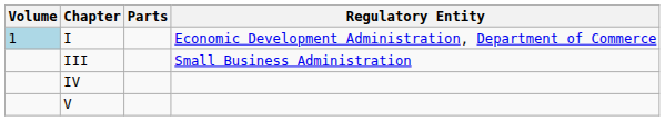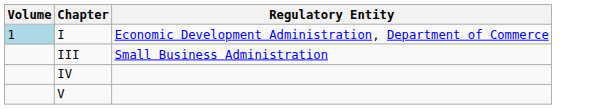- column: Parts
